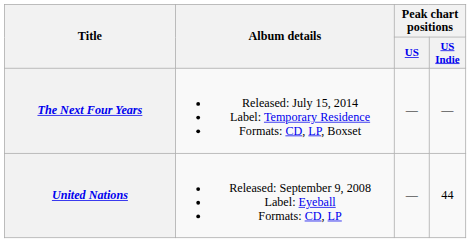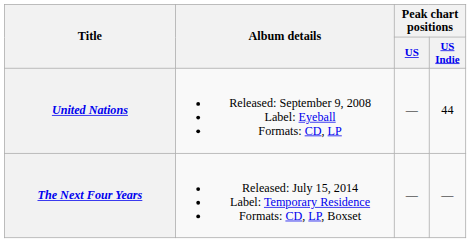rows swapped: United Nations <-> The Next Four Years
